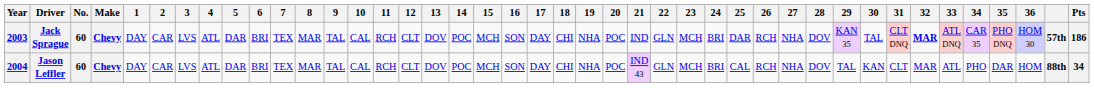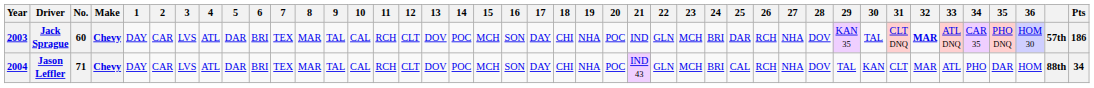Jason Leffler | No.: 60 -> 71
